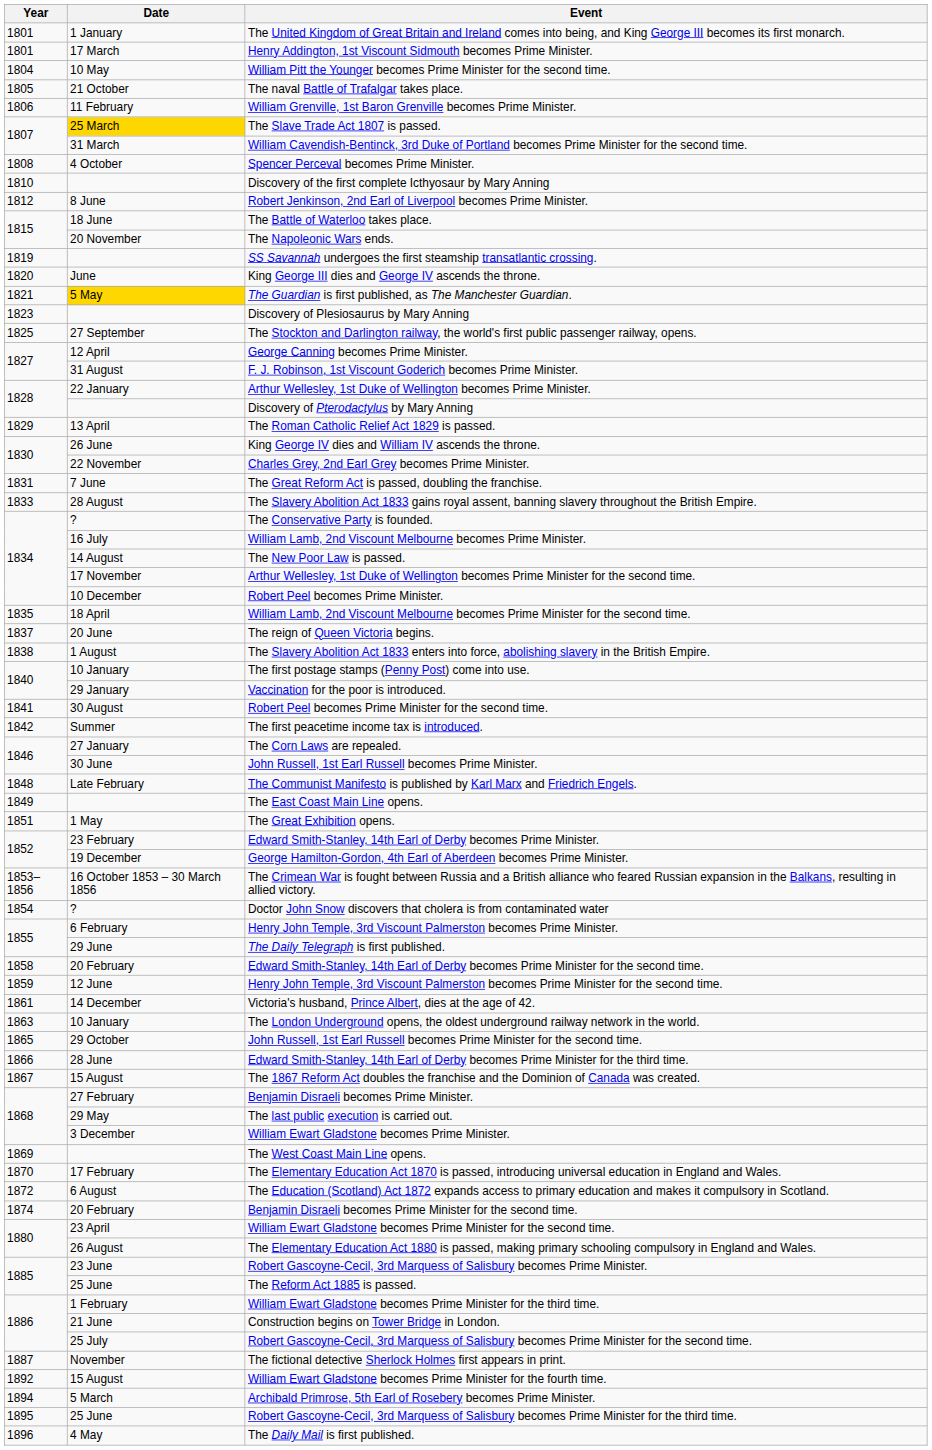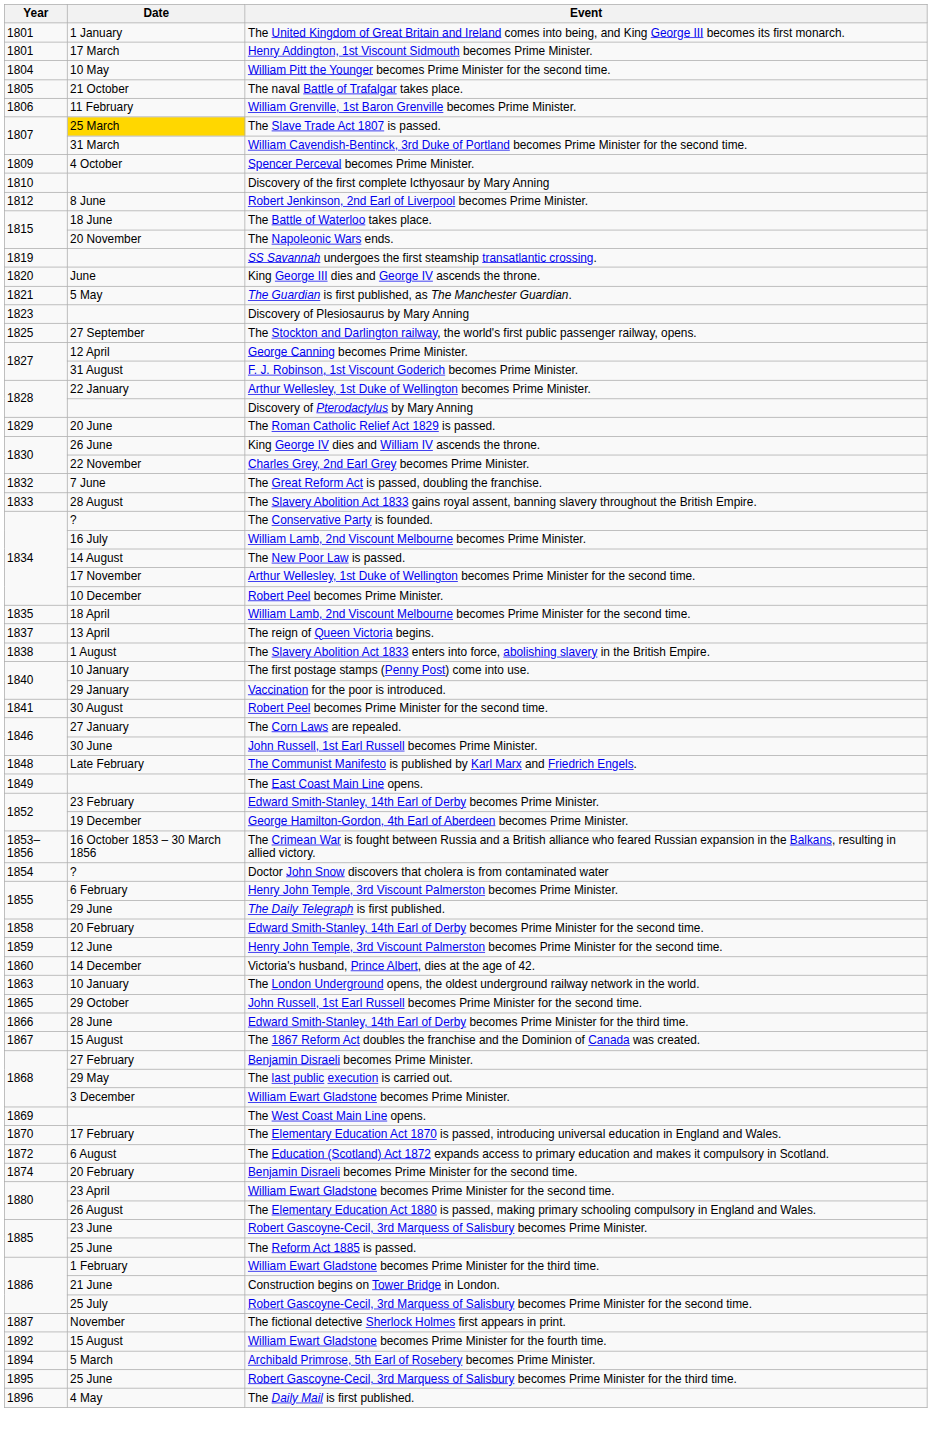Spencer Perceval becomes Prime Minister. | Year: 1808 -> 1809
The Guardian is first published, as The Manchester Guardian. | Date: gold background -> no background
The Roman Catholic Relief Act 1829 is passed. | Date: 13 April -> 20 June
The Great Reform Act is passed, doubling the franchise. | Year: 1831 -> 1832
The reign of Queen Victoria begins. | Date: 20 June -> 13 April
- row: 1842 | Summer | The first peacetime income tax is introduced.
- row: 1851 | 1 May | The Great Exhibition opens.
Victoria's husband, Prince Albert, dies at the age of 42. | Year: 1861 -> 1860
